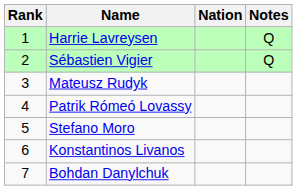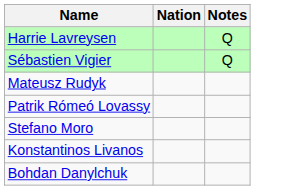- column: Rank | 1 | 2 | 3 | 4 | 5 | 6 | 7
